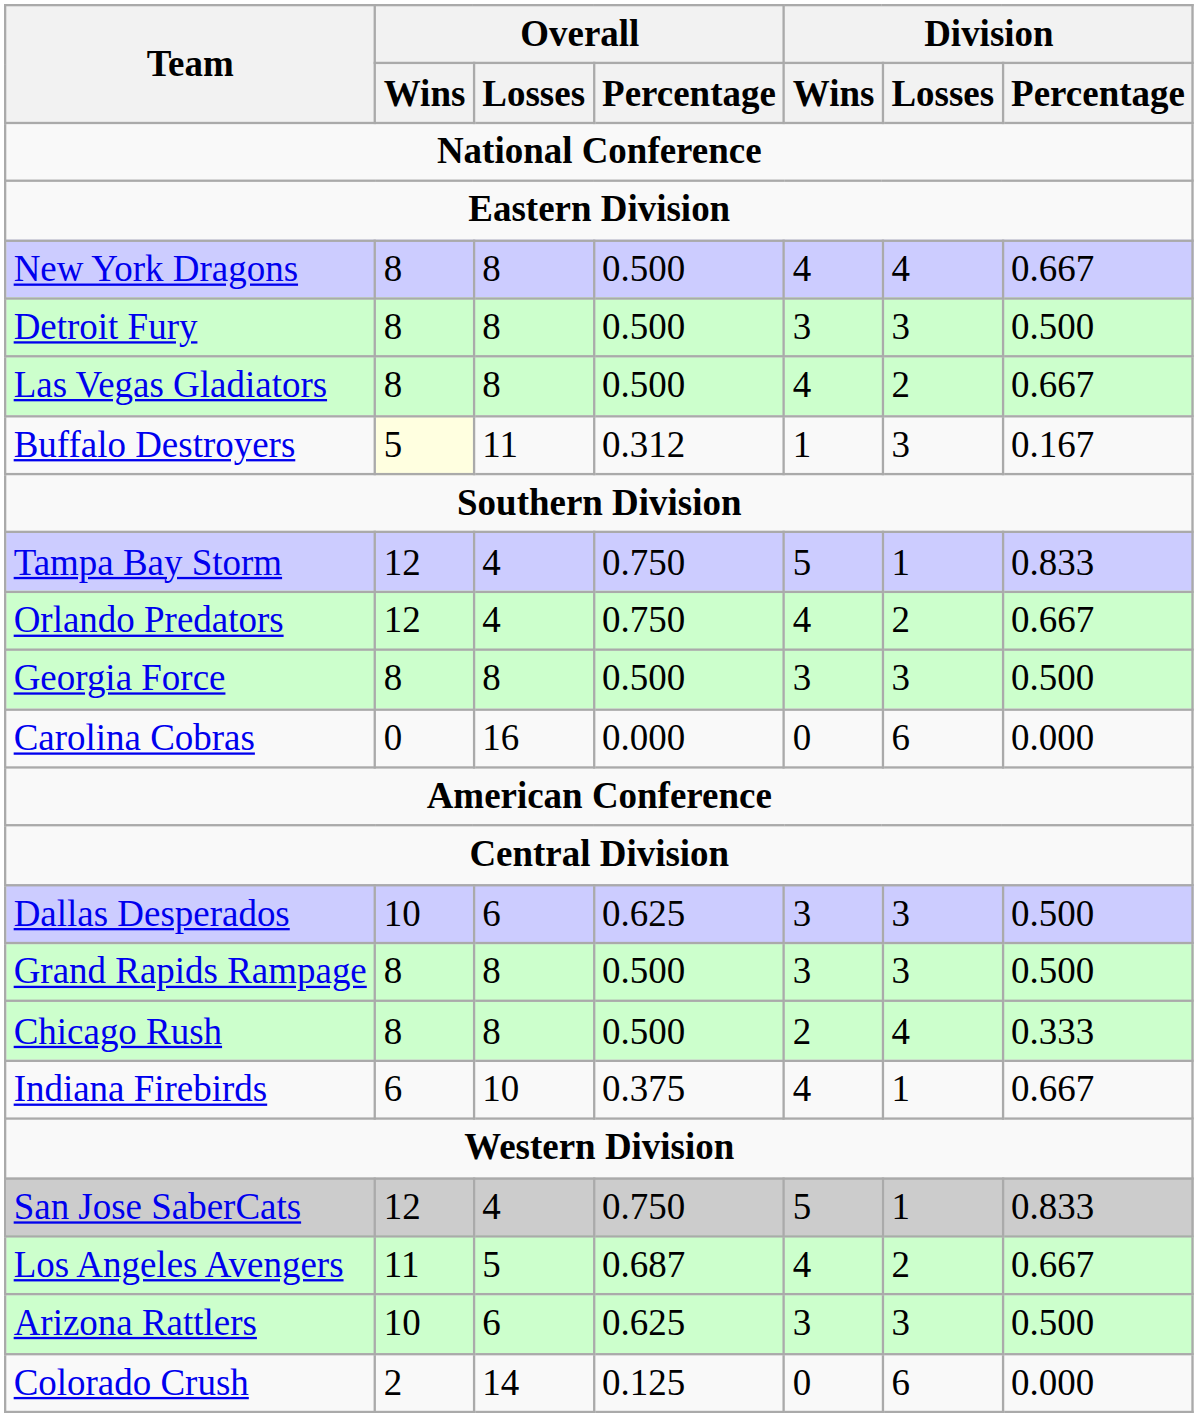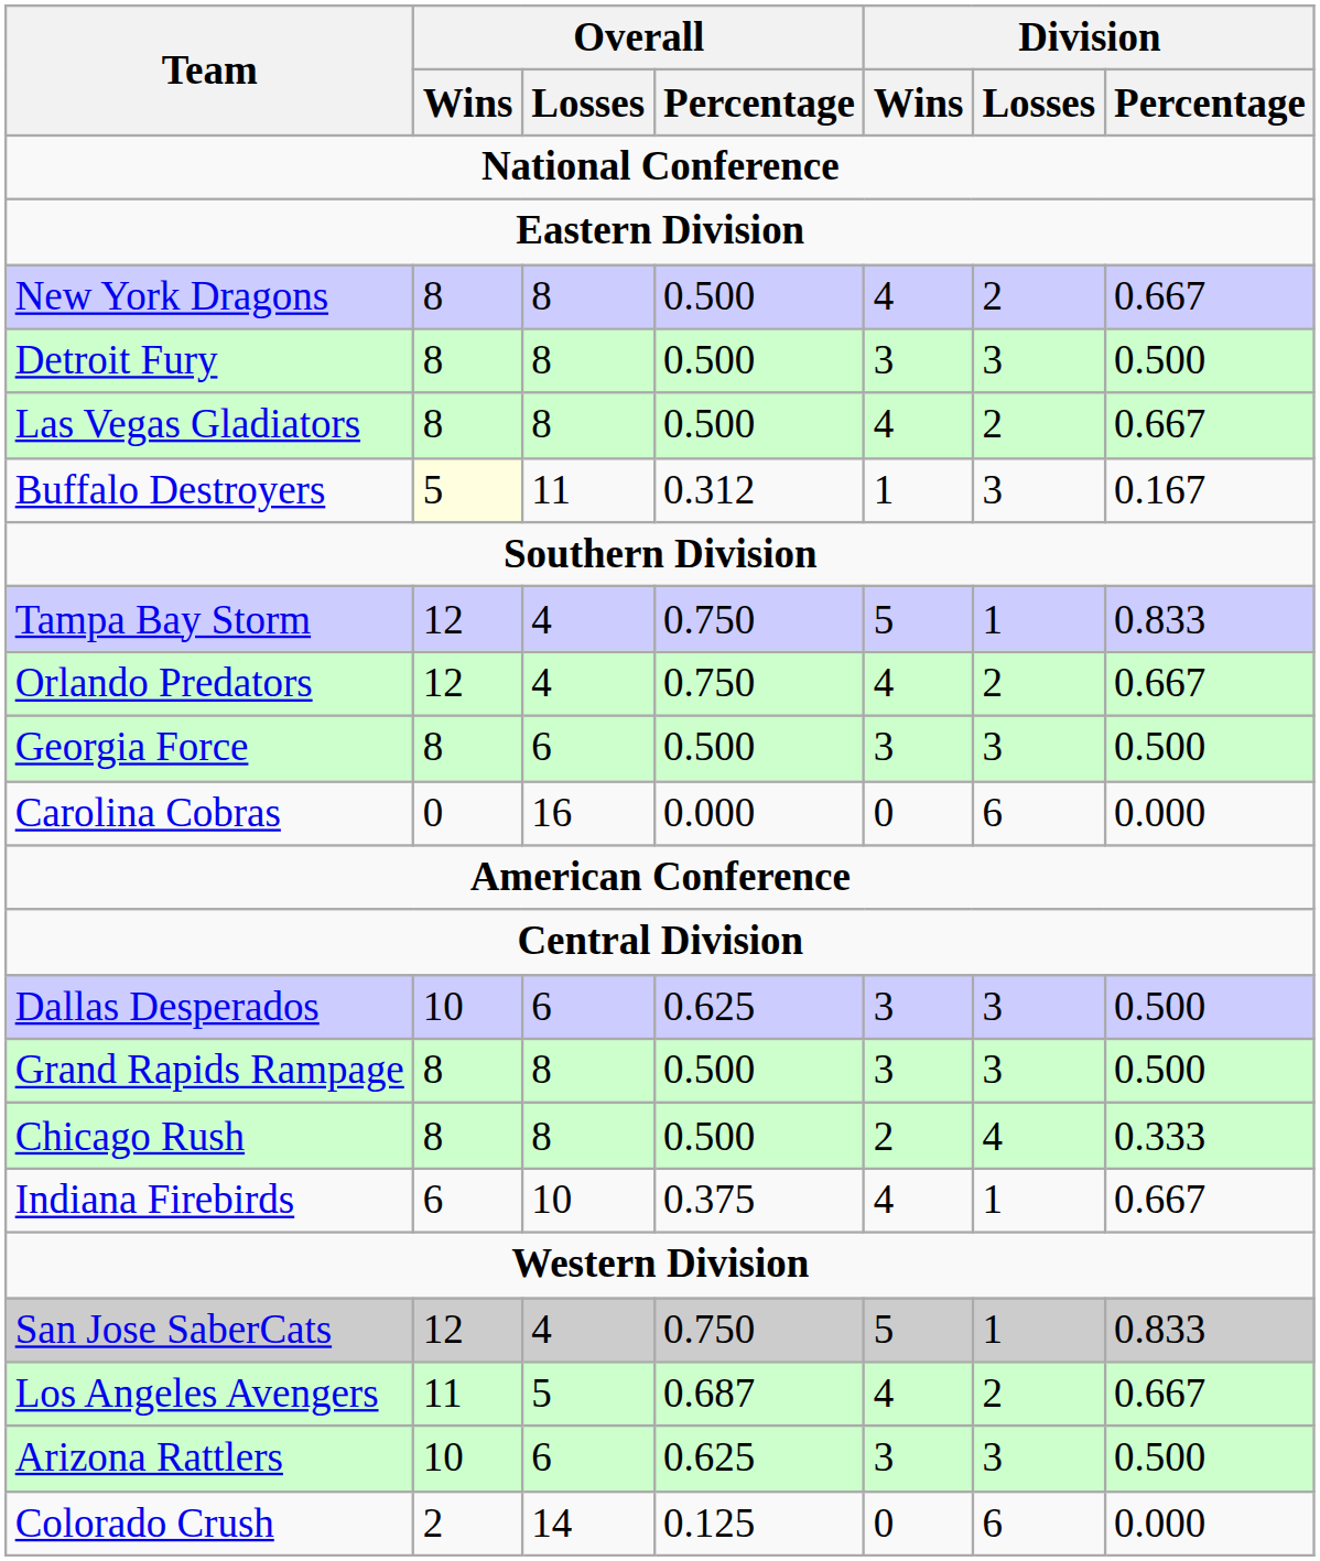New York Dragons | Division / Losses: 4 -> 2
Georgia Force | Overall / Losses: 8 -> 6
